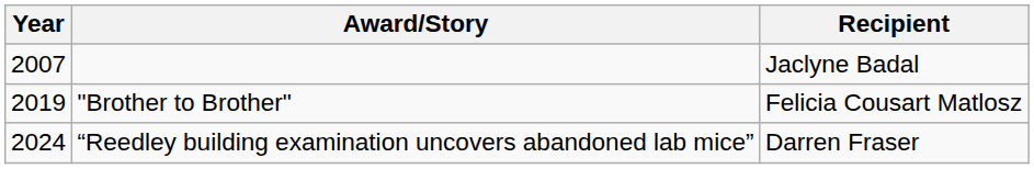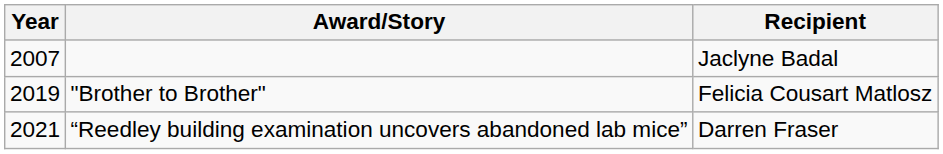“Reedley building examination uncovers abandoned lab mice” | Year: 2024 -> 2021
